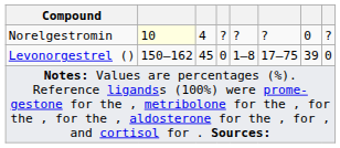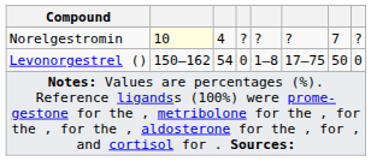Norelgestromin | column 7: 0 -> 7
Levonorgestrel () | column 3: 45 -> 54
Levonorgestrel () | column 7: 39 -> 50
